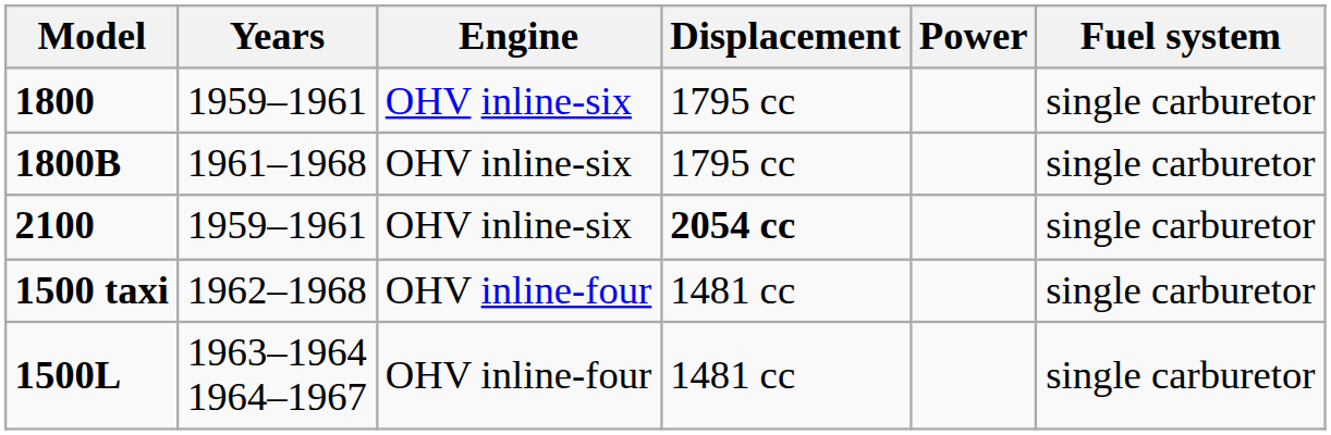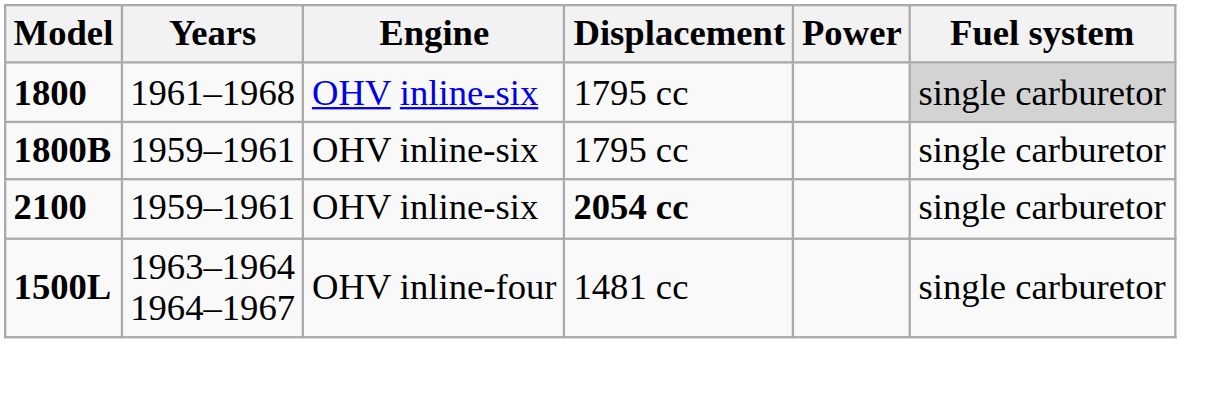1800 | Years: 1959–1961 -> 1961–1968
1800 | Fuel system: no background -> lightgrey background
1800B | Years: 1961–1968 -> 1959–1961
- row: 1500 taxi | 1962–1968 | OHV inline-four | 1481 cc | single carburetor
